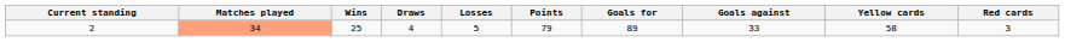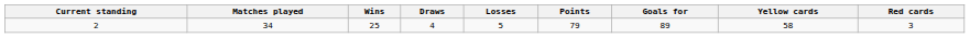- column: Goals against | 33
2 | Matches played: lightsalmon background -> no background
